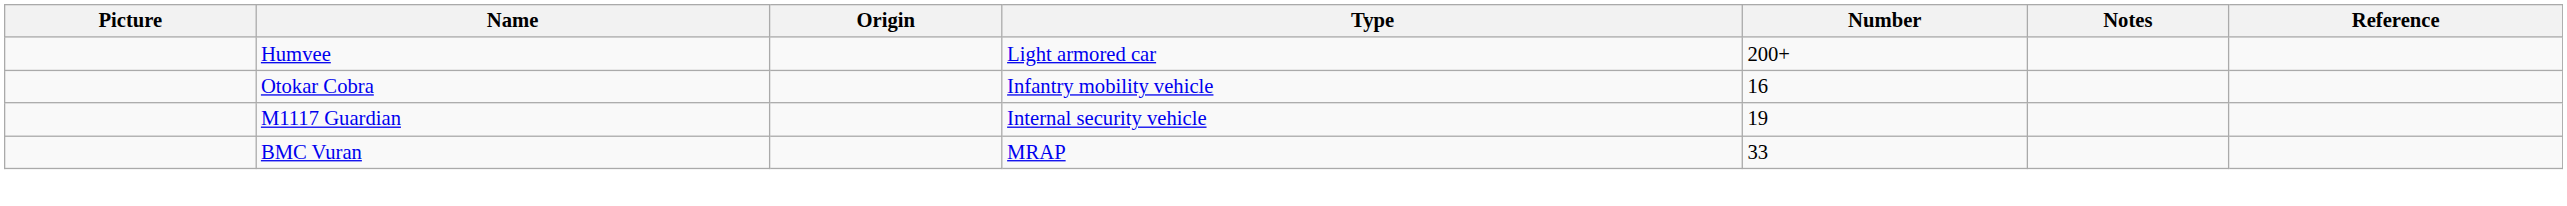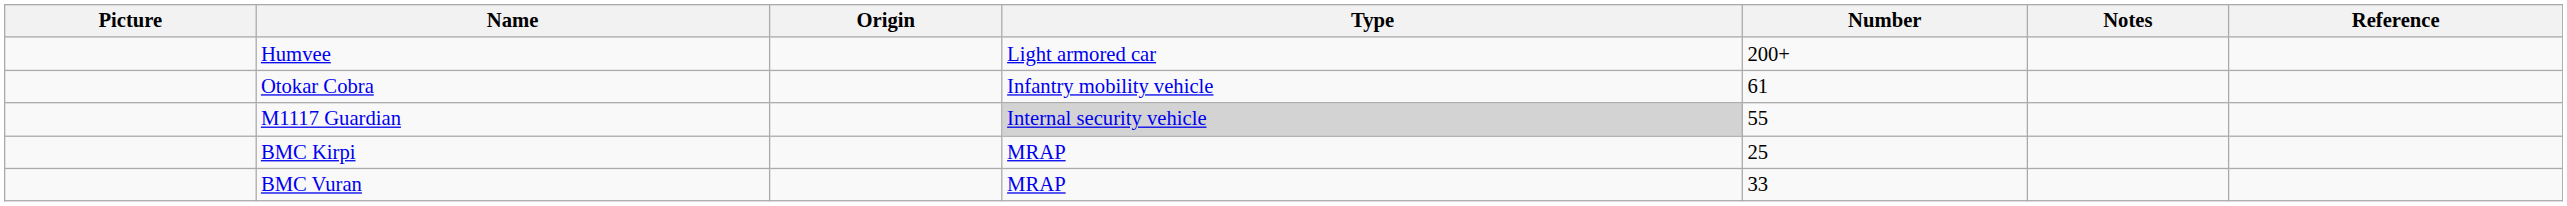Otokar Cobra | Number: 16 -> 61
M1117 Guardian | Type: no background -> lightgrey background
M1117 Guardian | Number: 19 -> 55
+ row: BMC Kirpi | MRAP | 25
